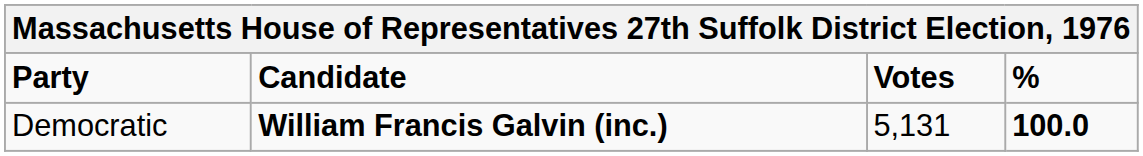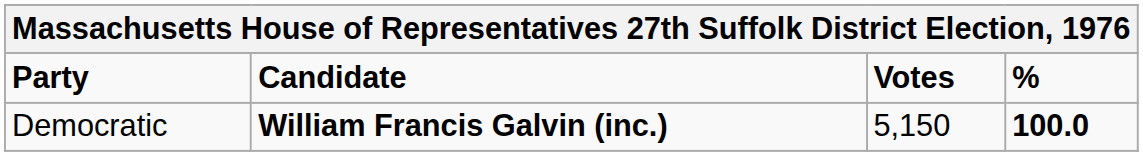Democratic | Votes: 5,131 -> 5,150
